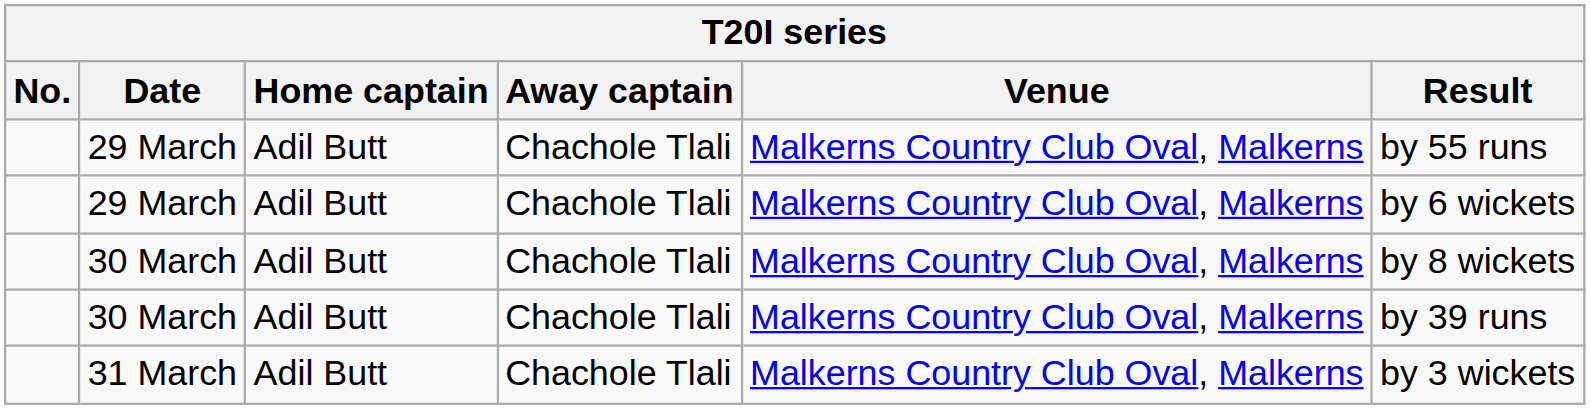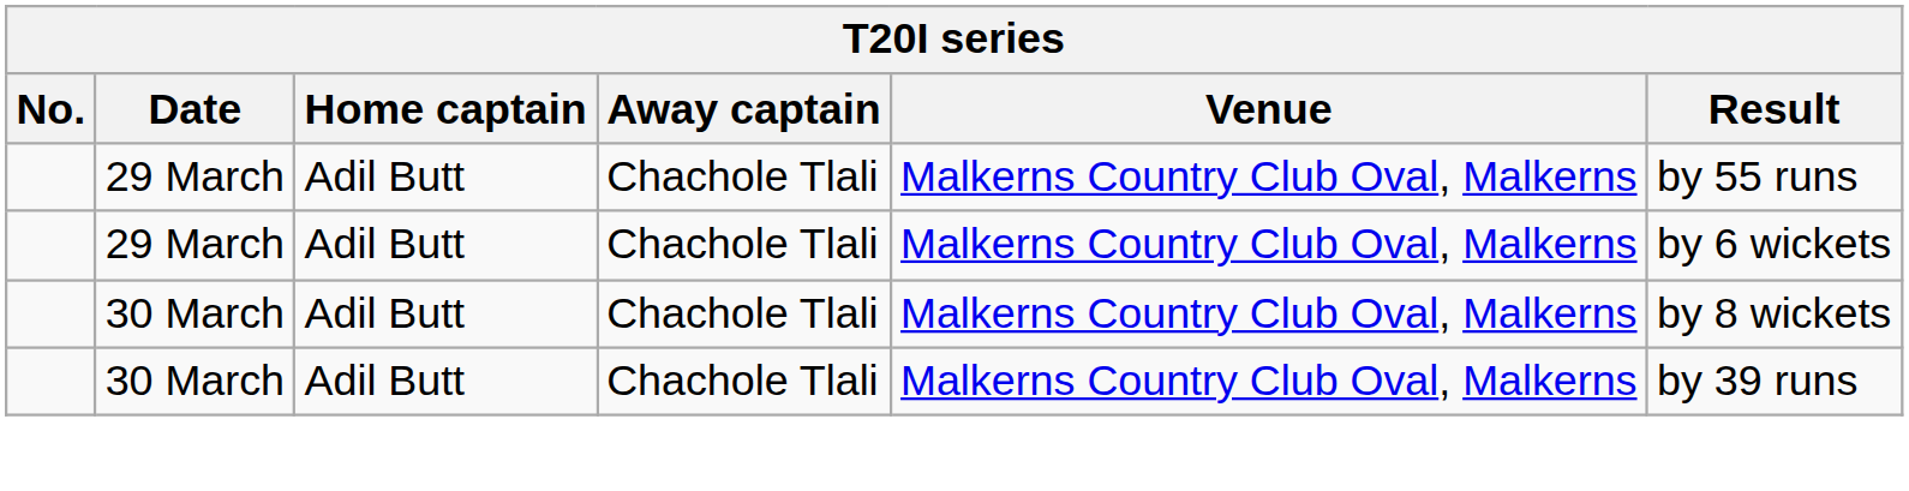- row: 31 March | Adil Butt | Chachole Tlali | Malkerns Country Club Oval, Malkerns | by 3 wickets
